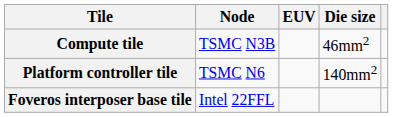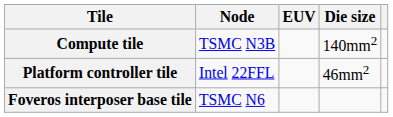Compute tile | Die size: 46mm2 -> 140mm2
Platform controller tile | Node: TSMC N6 -> Intel 22FFL
Platform controller tile | Die size: 140mm2 -> 46mm2
Foveros interposer base tile | Node: Intel 22FFL -> TSMC N6
